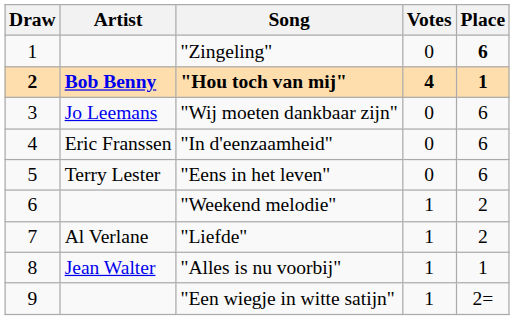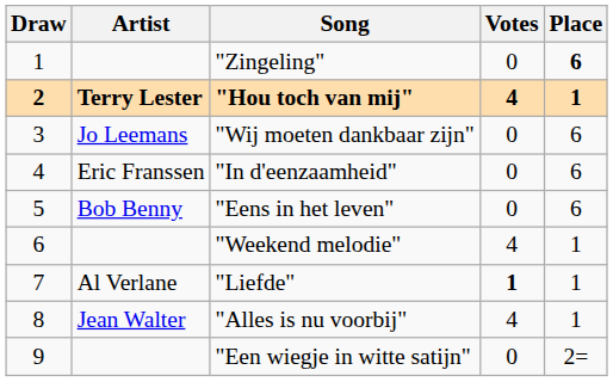"Hou toch van mij" | Artist: Bob Benny -> Terry Lester
"Eens in het leven" | Artist: Terry Lester -> Bob Benny
"Weekend melodie" | Votes: 1 -> 4
"Weekend melodie" | Place: 2 -> 1
"Liefde" | Votes: normal -> bold
"Liefde" | Place: 2 -> 1
"Alles is nu voorbij" | Votes: 1 -> 4
"Een wiegje in witte satijn" | Votes: 1 -> 0
